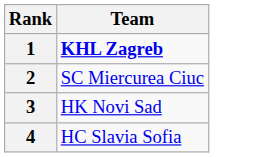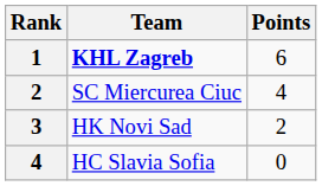+ column: Points | 6 | 4 | 2 | 0
